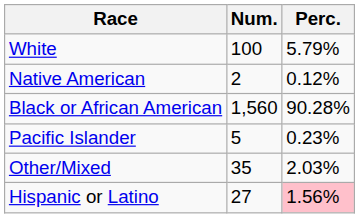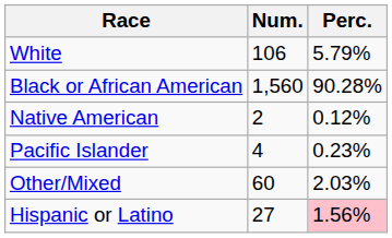White | Num.: 100 -> 106
rows swapped: Black or African American <-> Native American
Pacific Islander | Num.: 5 -> 4
Other/Mixed | Num.: 35 -> 60
